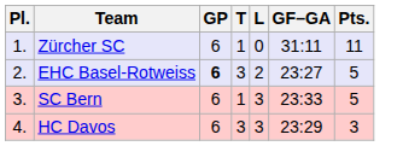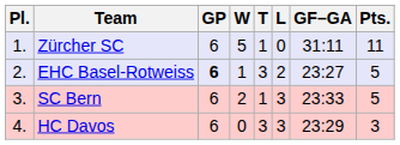+ column: W | 5 | 1 | 2 | 0
